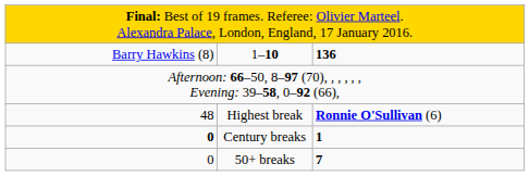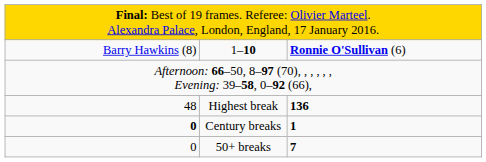1–10 | column 3: 136 -> Ronnie O'Sullivan (6)
Highest break | column 3: Ronnie O'Sullivan (6) -> 136
